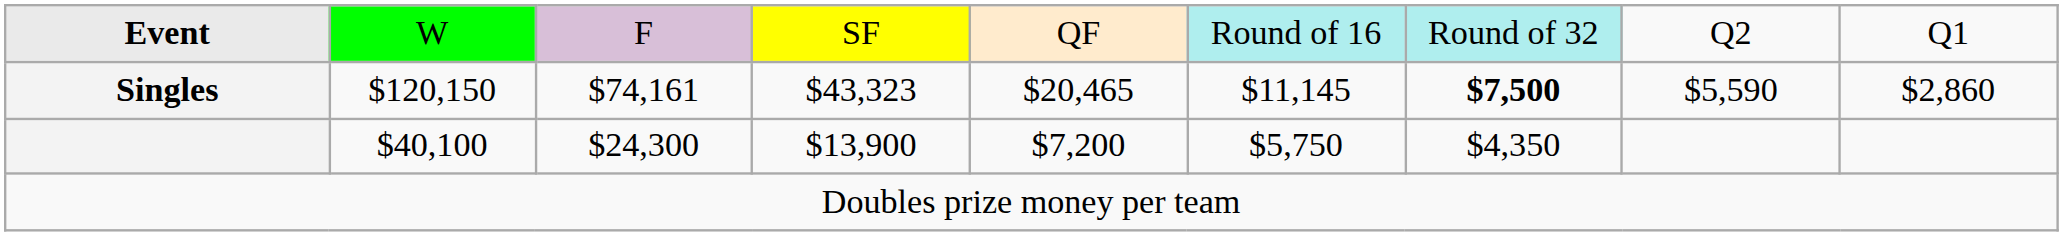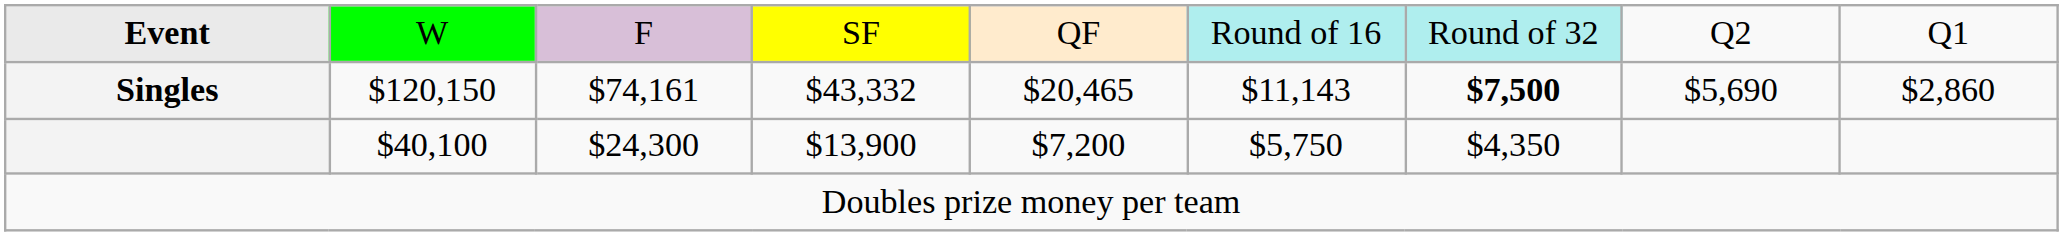Singles | column 4: $43,323 -> $43,332
Singles | column 6: $11,145 -> $11,143
Singles | column 8: $5,590 -> $5,690
